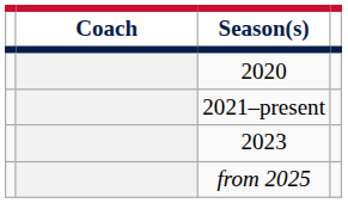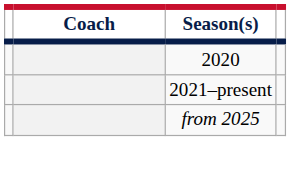- row: 2023
